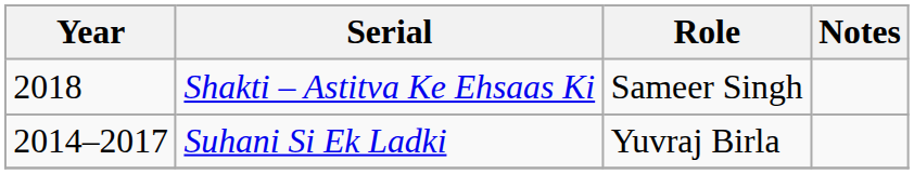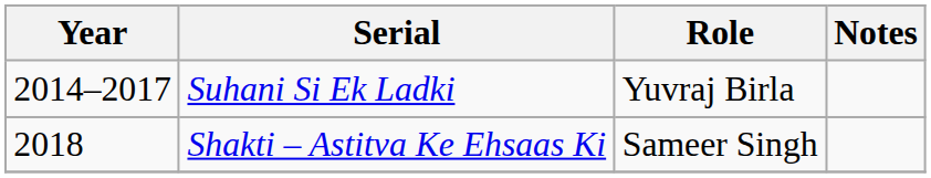rows swapped: Suhani Si Ek Ladki <-> Shakti – Astitva Ke Ehsaas Ki
